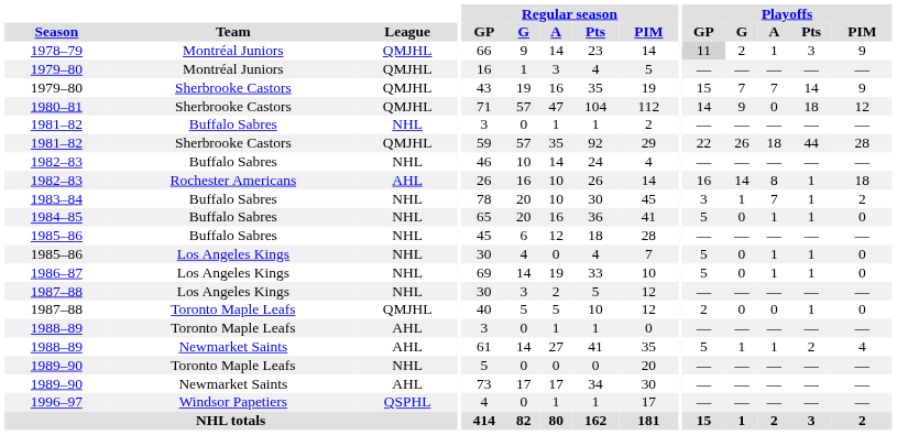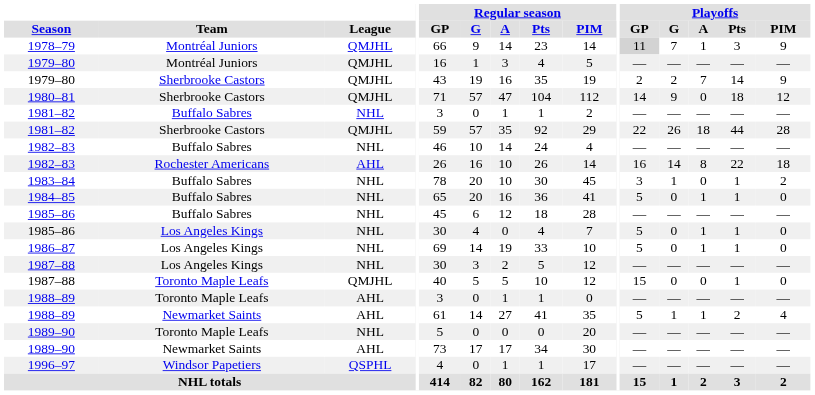1978–79 | Playoffs / G: 2 -> 7
1979–80 / Sherbrooke Castors | Playoffs / GP: 15 -> 2
1979–80 / Sherbrooke Castors | Playoffs / G: 7 -> 2
1982–83 / Rochester Americans | Playoffs / Pts: 1 -> 22
1983–84 | Playoffs / A: 7 -> 0
1987–88 / Toronto Maple Leafs | Playoffs / GP: 2 -> 15
